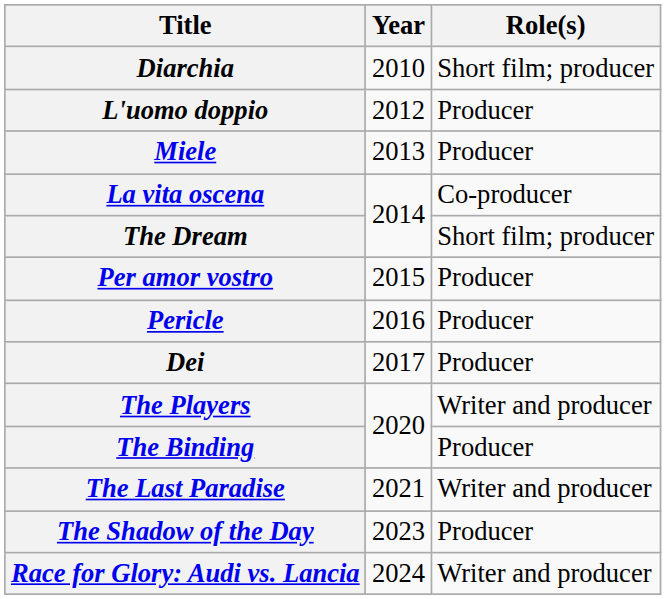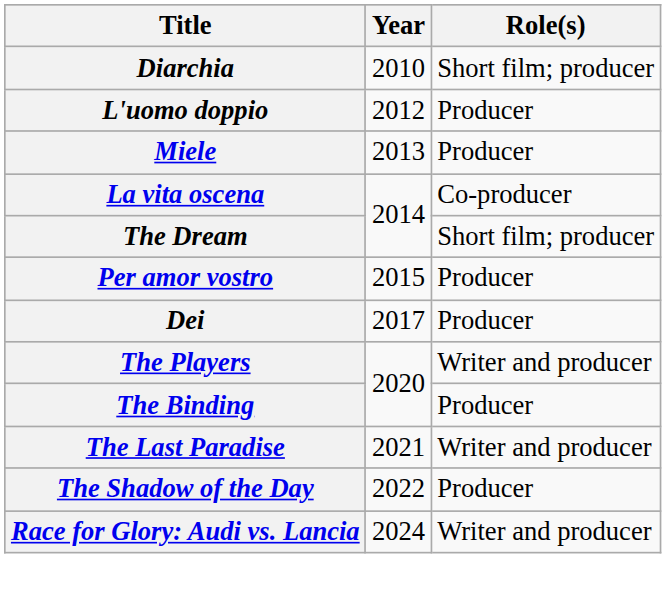- row: Pericle | 2016 | Producer
The Shadow of the Day | Year: 2023 -> 2022
